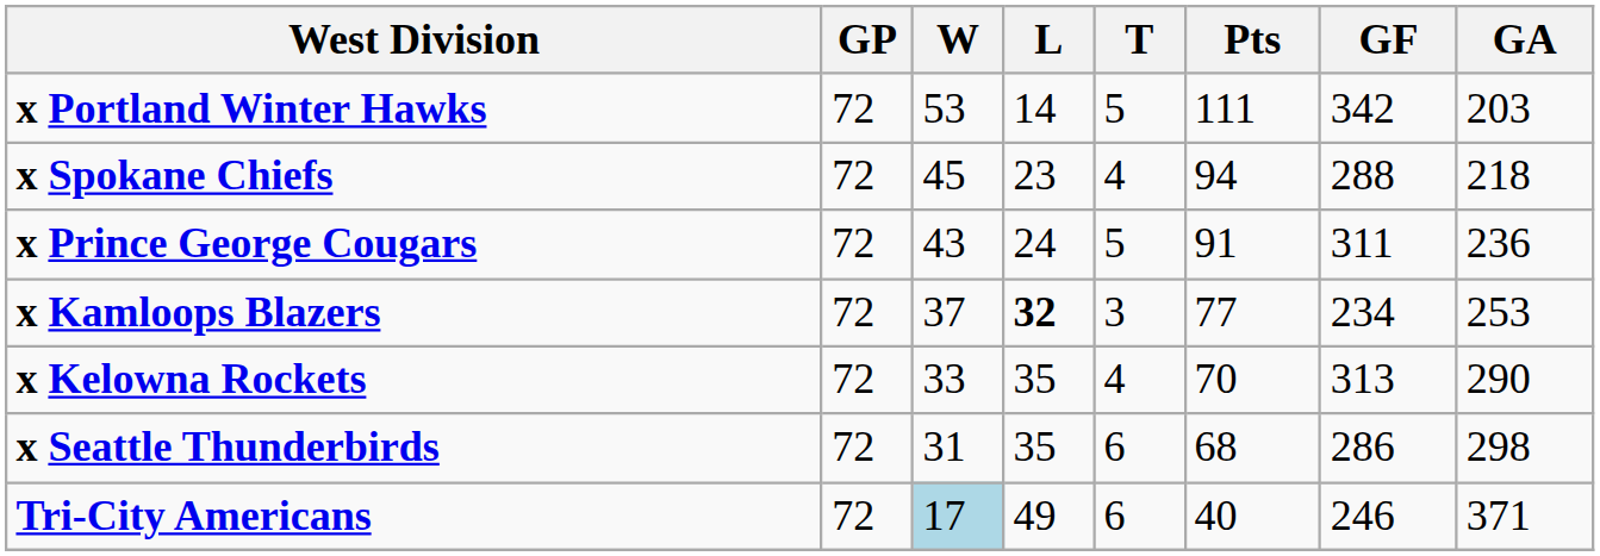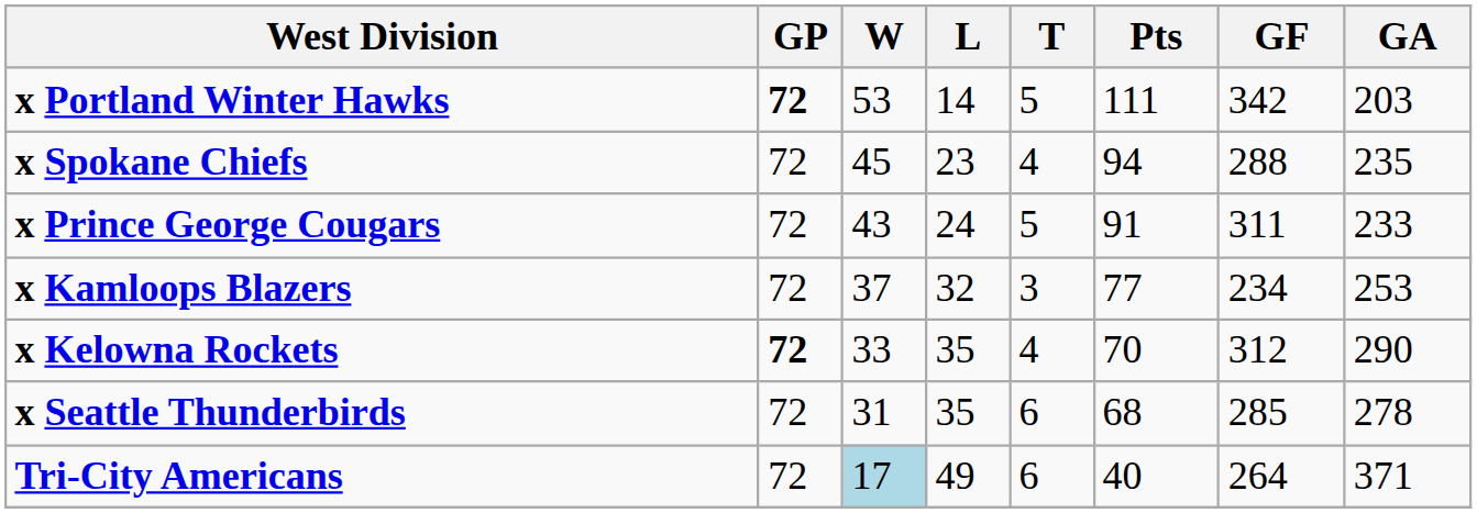x Portland Winter Hawks | GP: normal -> bold
x Spokane Chiefs | GA: 218 -> 235
x Prince George Cougars | GA: 236 -> 233
x Kamloops Blazers | L: bold -> normal
x Kelowna Rockets | GP: normal -> bold
x Kelowna Rockets | GF: 313 -> 312
x Seattle Thunderbirds | GF: 286 -> 285
x Seattle Thunderbirds | GA: 298 -> 278
Tri-City Americans | GF: 246 -> 264
